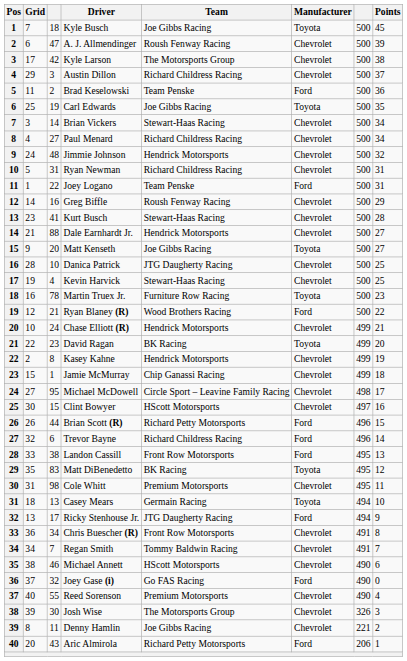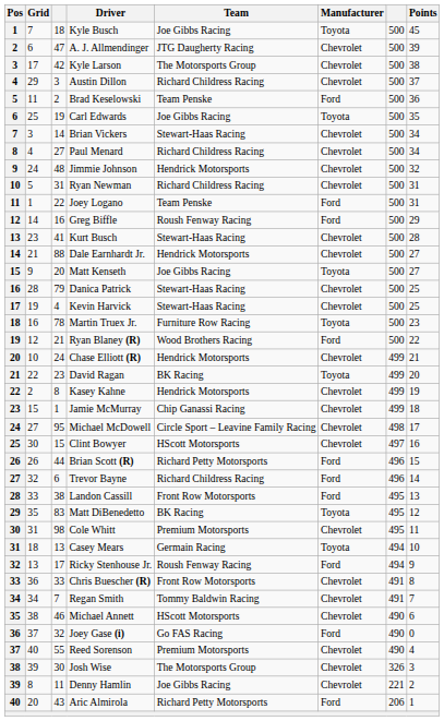A. J. Allmendinger | Team: Roush Fenway Racing -> JTG Daugherty Racing
Greg Biffle | Manufacturer: Chevrolet -> Ford
Danica Patrick | column 3: 10 -> 79
Danica Patrick | Team: JTG Daugherty Racing -> Stewart-Haas Racing
Ricky Stenhouse Jr. | Team: JTG Daugherty Racing -> Roush Fenway Racing
Chris Buescher (R) | column 3: 34 -> 33
